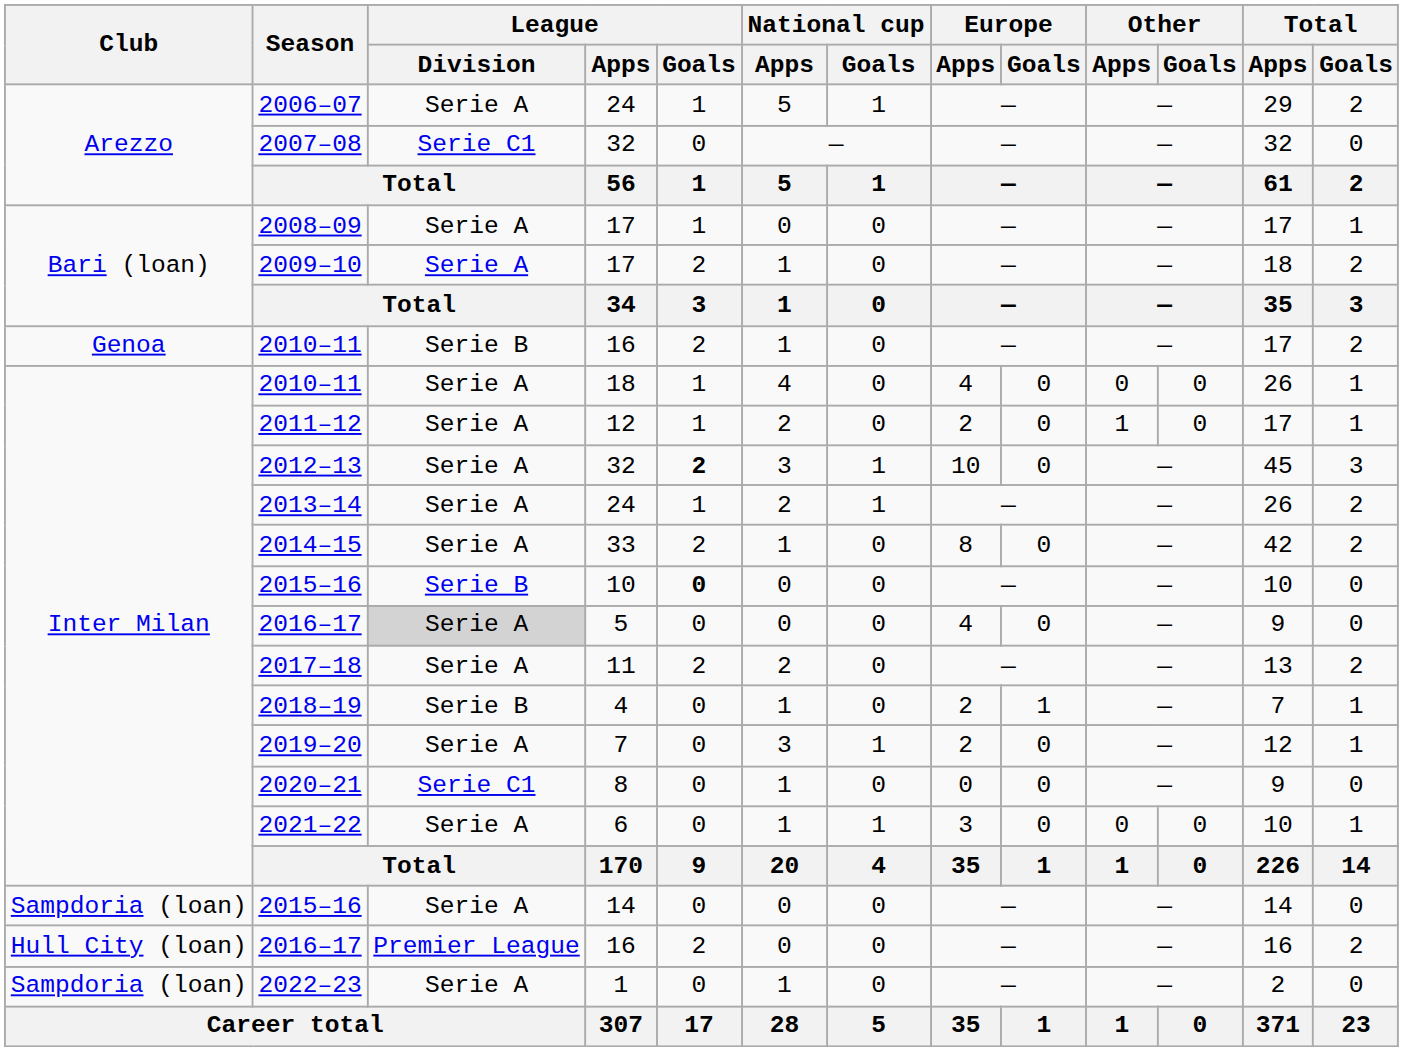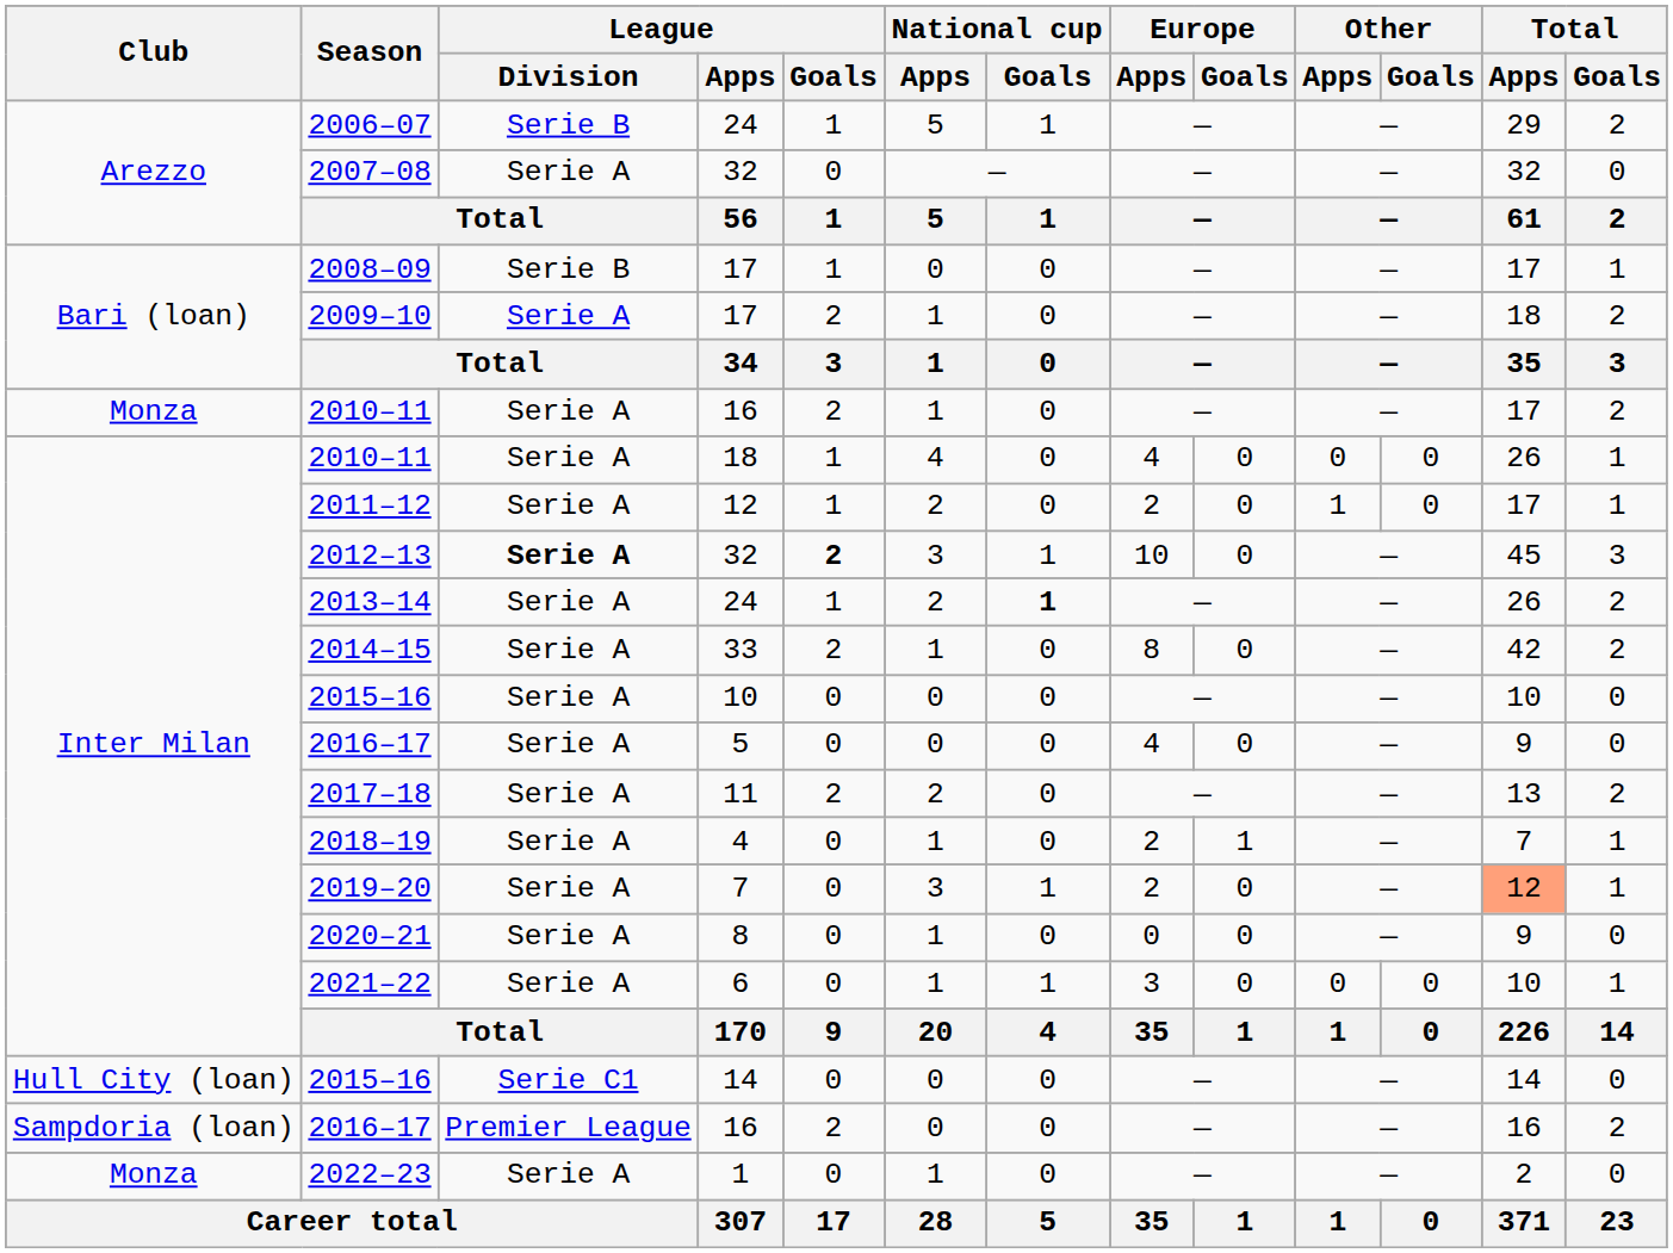2006–07 | League / Division: Serie A -> Serie B
2007–08 | League / Division: Serie C1 -> Serie A
2008–09 | League / Division: Serie A -> Serie B
2010–11 / 16 | Club: Genoa -> Monza
2010–11 / 16 | League / Division: Serie B -> Serie A
2012–13 | League / Division: normal -> bold
2013–14 | National cup / Goals: normal -> bold
2015–16 / 10 | League / Division: Serie B -> Serie A
2015–16 / 10 | League / Goals: bold -> normal
2016–17 / 5 | League / Division: lightgrey background -> no background
2018–19 | League / Division: Serie B -> Serie A
2019–20 | Total / Apps: no background -> lightsalmon background
2020–21 | League / Division: Serie C1 -> Serie A
2015–16 / 14 | Club: Sampdoria (loan) -> Hull City (loan)
2015–16 / 14 | League / Division: Serie A -> Serie C1
2016–17 / 16 | Club: Hull City (loan) -> Sampdoria (loan)
2022–23 | Club: Sampdoria (loan) -> Monza
